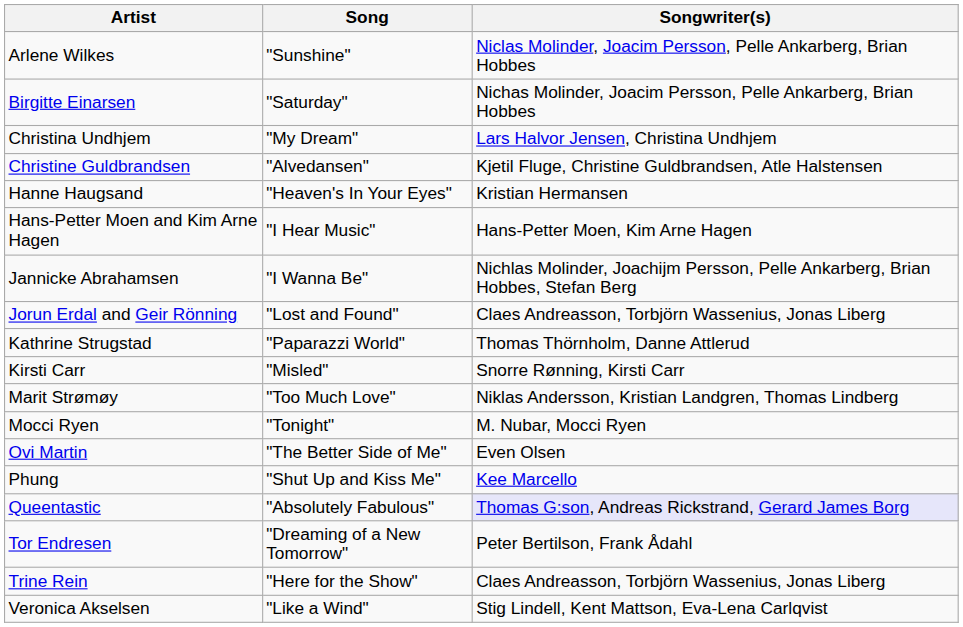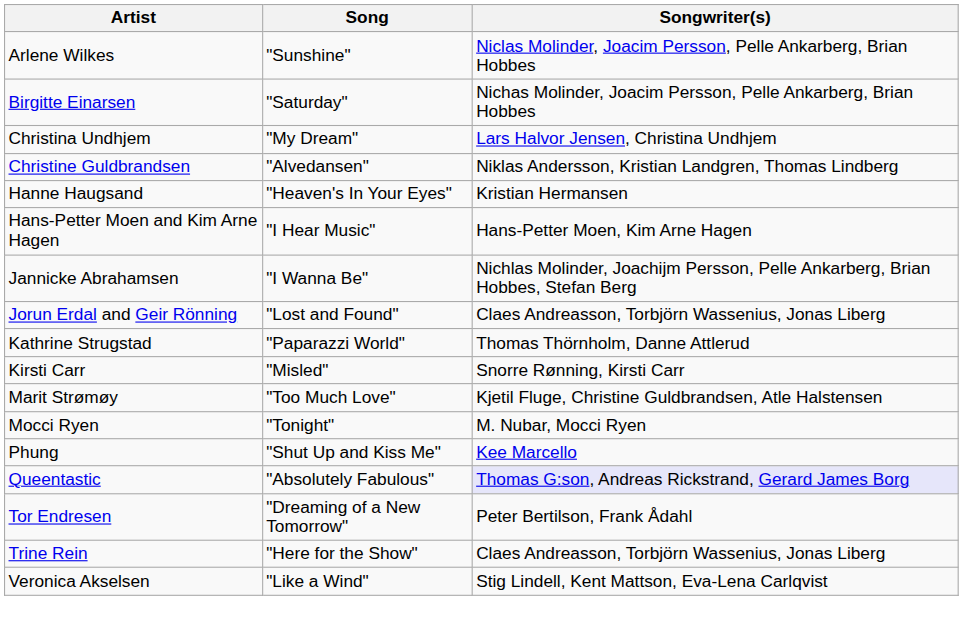Christine Guldbrandsen | Songwriter(s): Kjetil Fluge, Christine Guldbrandsen, Atle Halstensen -> Niklas Andersson, Kristian Landgren, Thomas Lindberg
Marit Strømøy | Songwriter(s): Niklas Andersson, Kristian Landgren, Thomas Lindberg -> Kjetil Fluge, Christine Guldbrandsen, Atle Halstensen
- row: Ovi Martin | "The Better Side of Me" | Even Olsen
